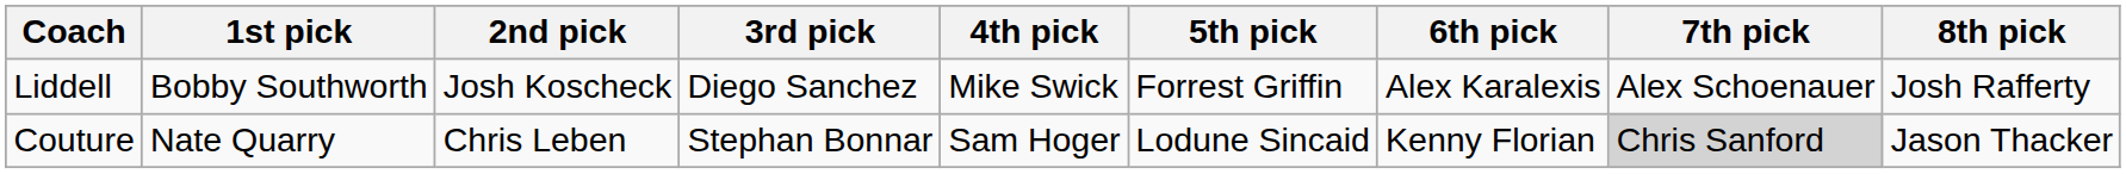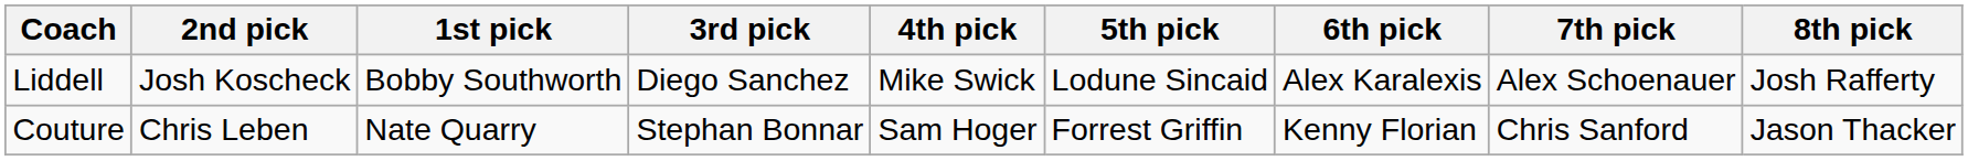columns swapped: 1st pick <-> 2nd pick
Liddell | 5th pick: Forrest Griffin -> Lodune Sincaid
Couture | 5th pick: Lodune Sincaid -> Forrest Griffin
Couture | 7th pick: lightgrey background -> no background
